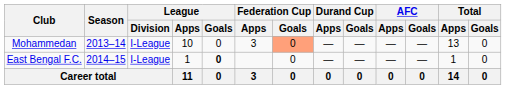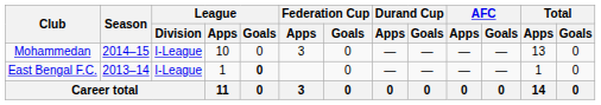Mohammedan | Season: 2013–14 -> 2014–15
Mohammedan | Federation Cup / Goals: lightsalmon background -> no background
East Bengal F.C. | Season: 2014–15 -> 2013–14
